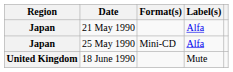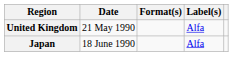21 May 1990 | Region: Japan -> United Kingdom
- row: Japan | 25 May 1990 | Mini-CD | Alfa
18 June 1990 | Region: United Kingdom -> Japan
18 June 1990 | Label(s): Mute -> Alfa
